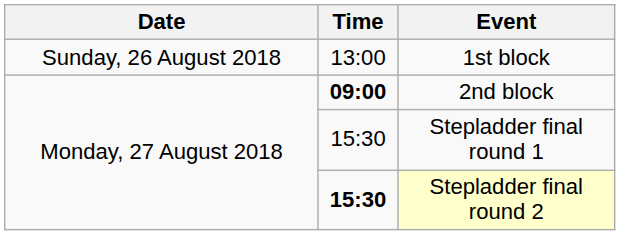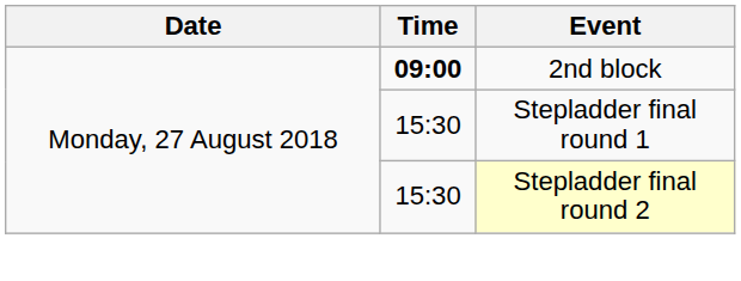- row: Sunday, 26 August 2018 | 13:00 | 1st block
Stepladder final round 2 | Time: bold -> normal
